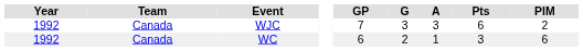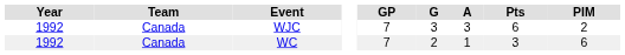WC | GP: 6 -> 7
